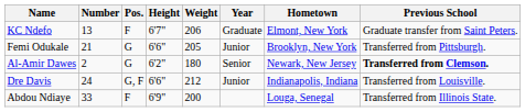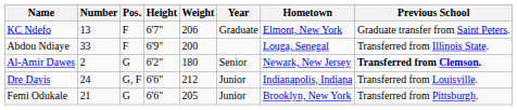rows swapped: Femi Odukale <-> Abdou Ndiaye
